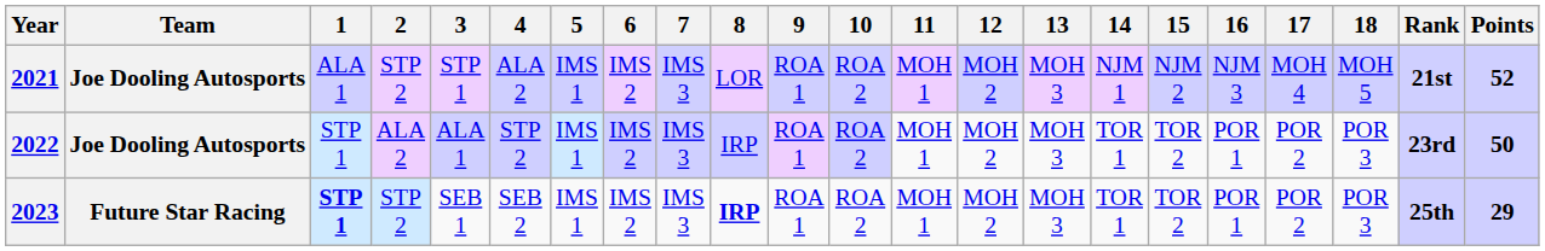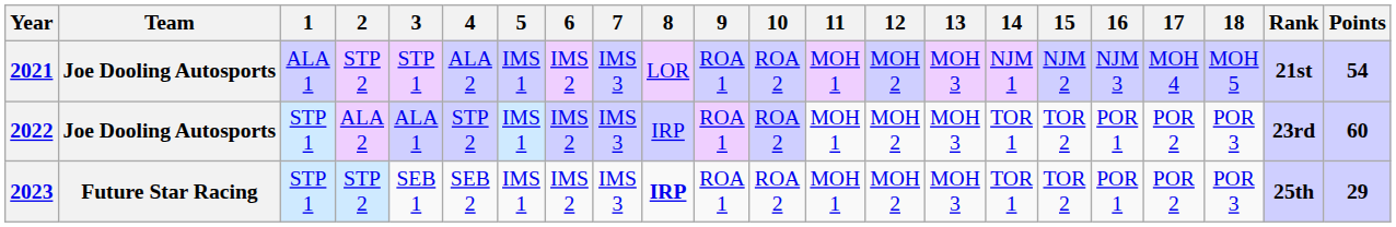2021 | Points: 52 -> 54
2022 | Points: 50 -> 60
2023 | 1: bold -> normal
